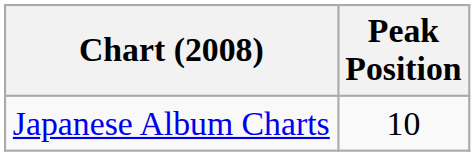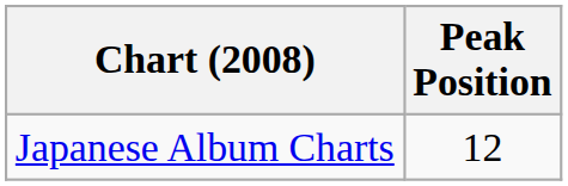Japanese Album Charts | Peak Position: 10 -> 12
